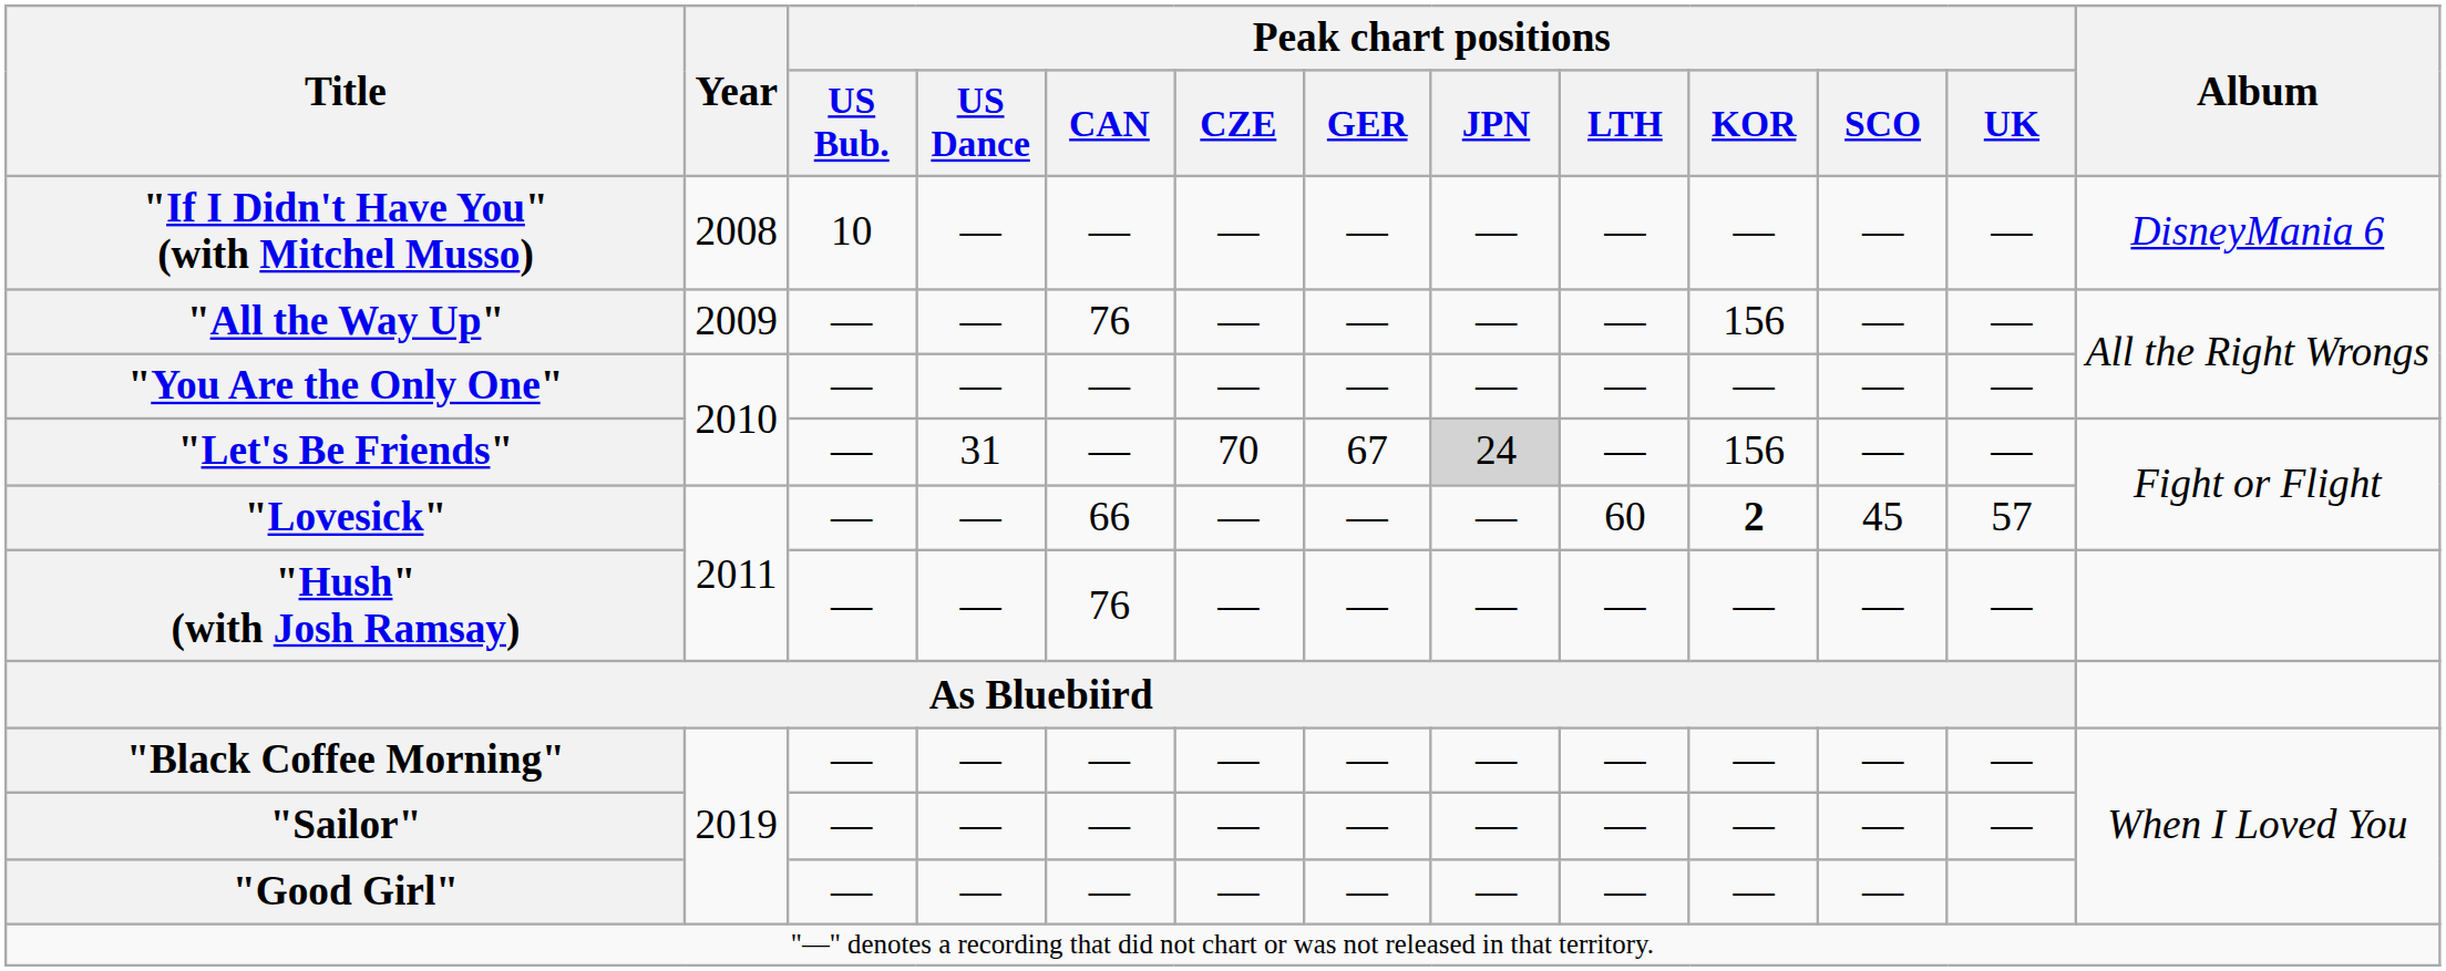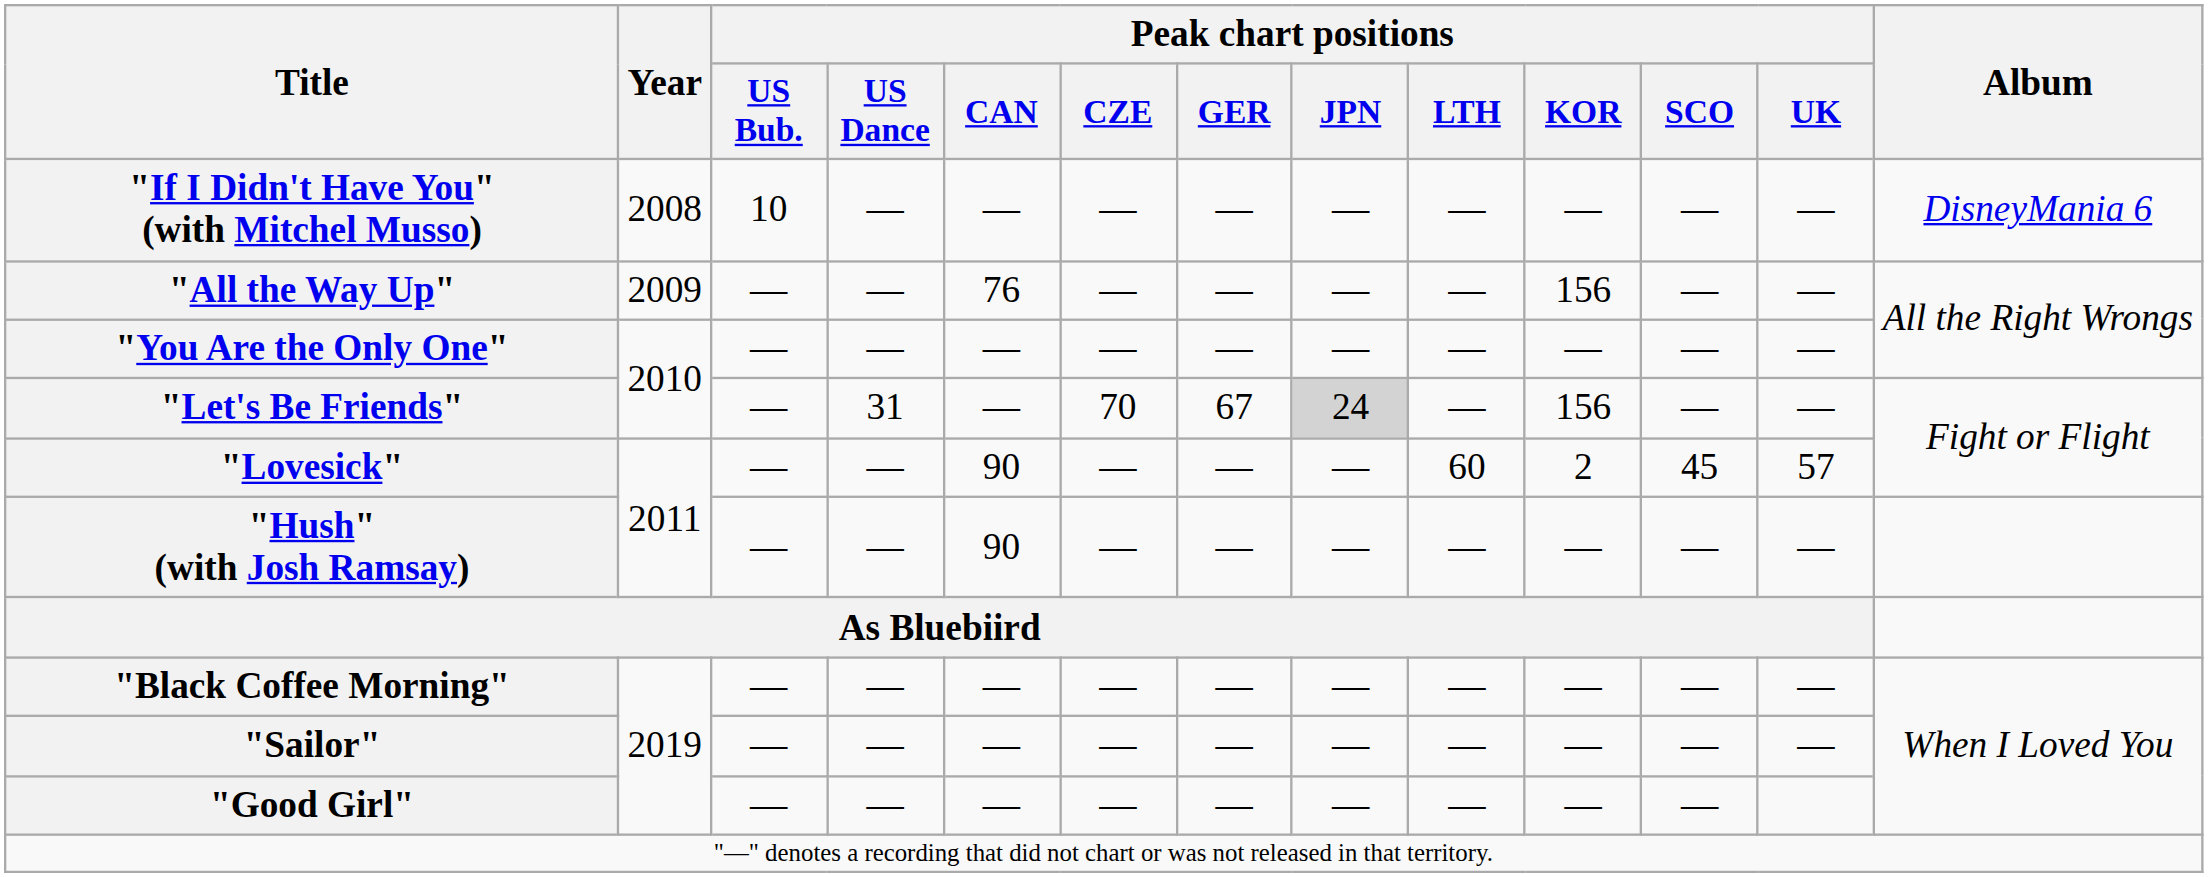"Lovesick" | Peak chart positions / CAN: 66 -> 90
"Lovesick" | Peak chart positions / KOR: bold -> normal
"Hush" (with Josh Ramsay) | Peak chart positions / CAN: 76 -> 90
